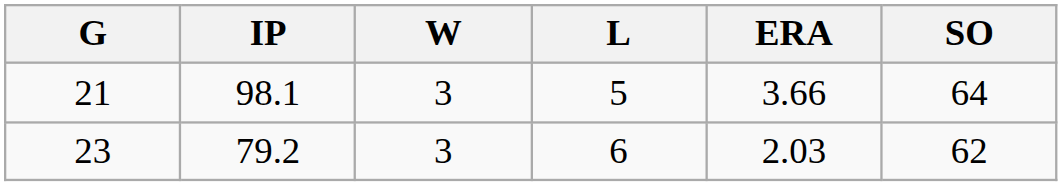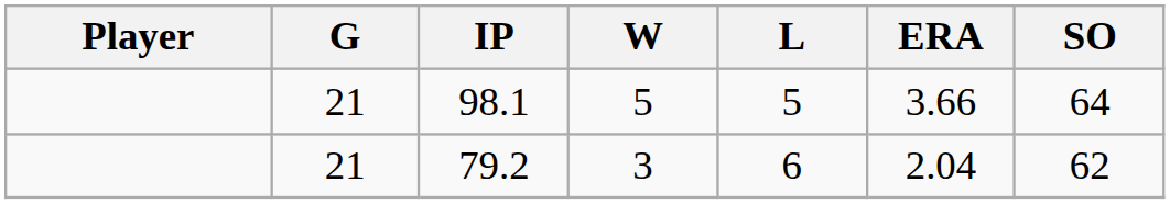+ column: Player
98.1 | W: 3 -> 5
79.2 | G: 23 -> 21
79.2 | ERA: 2.03 -> 2.04
